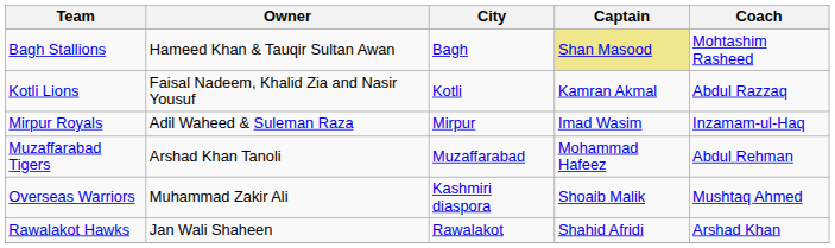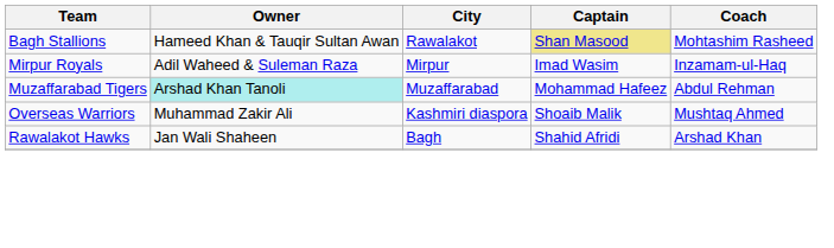Bagh Stallions | City: Bagh -> Rawalakot
- row: Kotli Lions | Faisal Nadeem, Khalid Zia and Nasir Yousuf | Kotli | Kamran Akmal | Abdul Razzaq
Muzaffarabad Tigers | Owner: no background -> paleturquoise background
Rawalakot Hawks | City: Rawalakot -> Bagh
